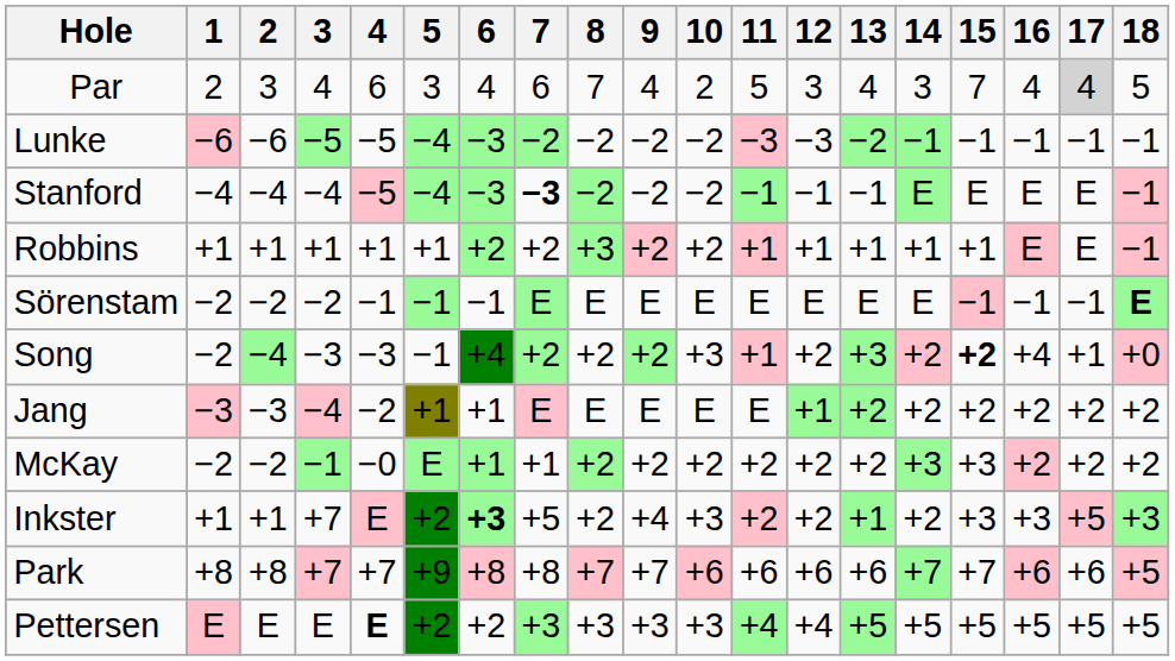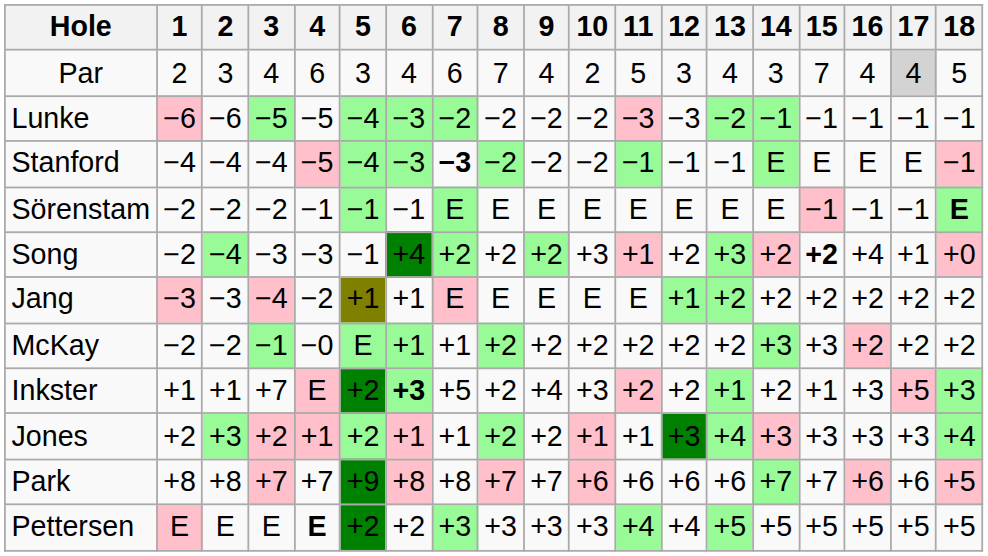- row: Robbins | +1 | +1 | +1 | +1 | +1 | +2 | +2 | +3 | +2 | +2 | +1 | +1 | +1 | +1 | +1 | E | E | −1
Inkster | 15: +3 -> +1
+ row: Jones | +2 | +3 | +2 | +1 | +2 | +1 | +1 | +2 | +2 | +1 | +1 | +3 | +4 | +3 | +3 | +3 | +3 | +4
